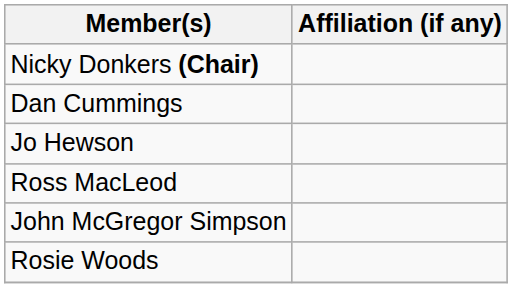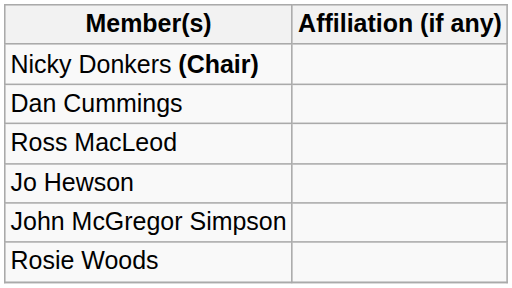rows swapped: Jo Hewson <-> Ross MacLeod
